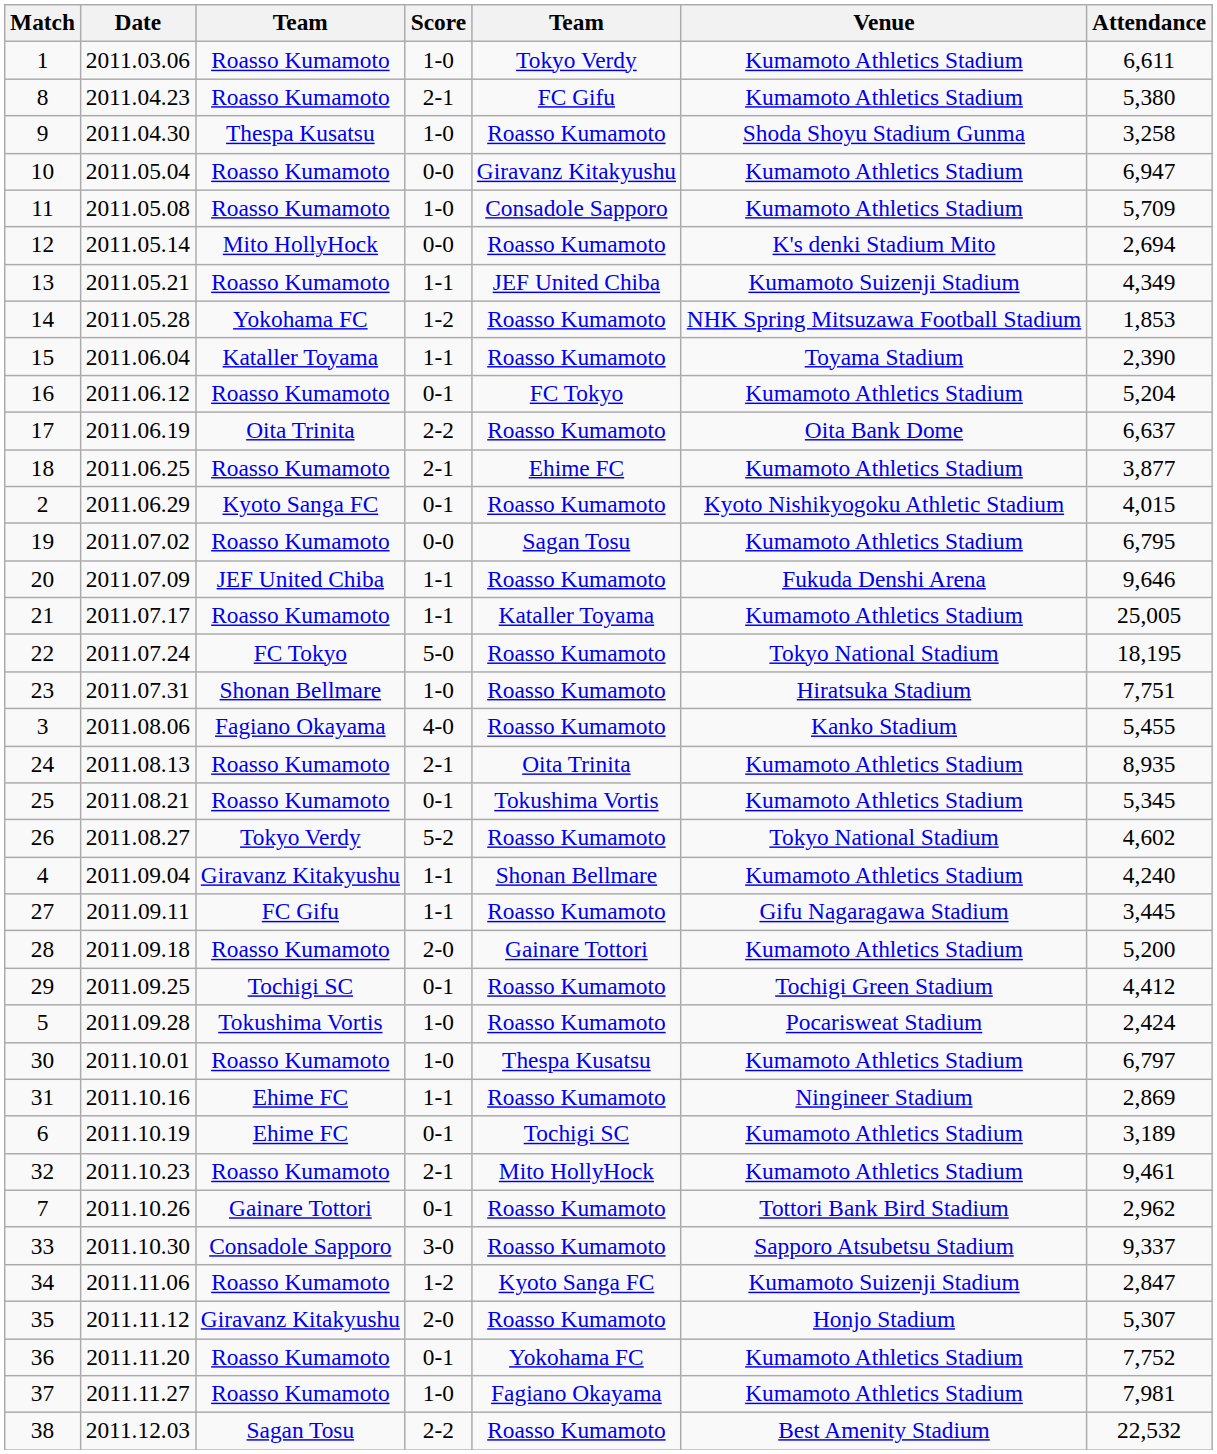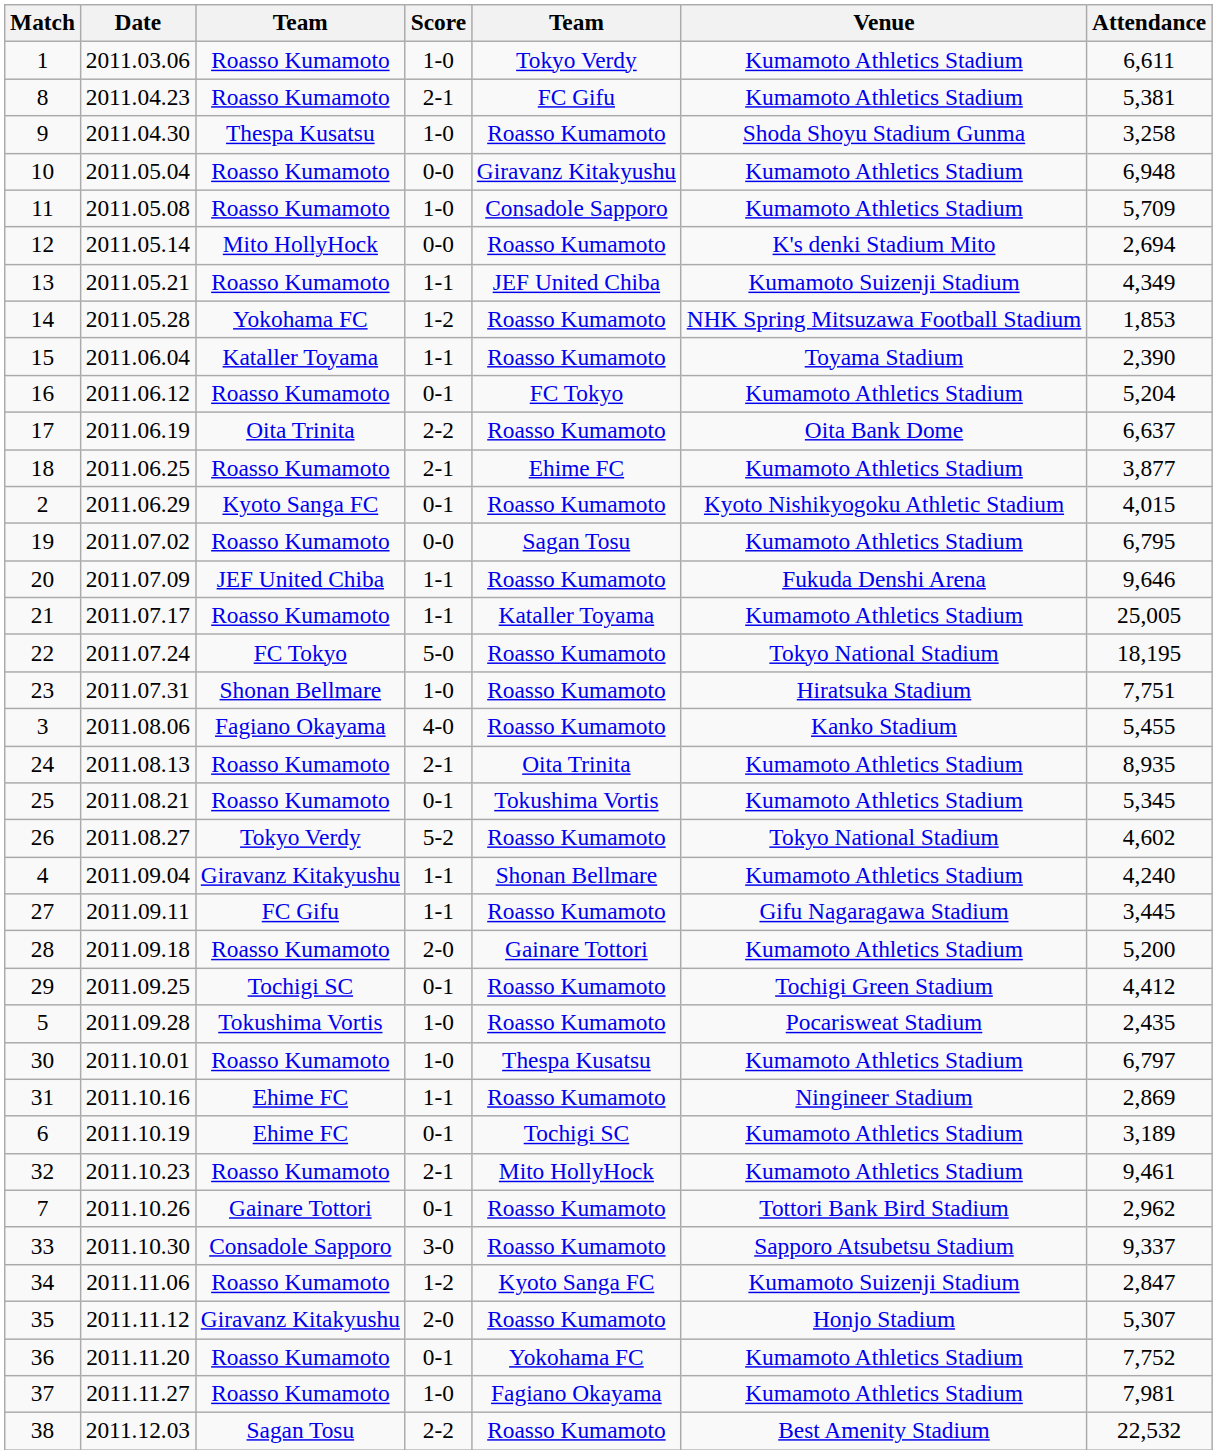8 | Attendance: 5,380 -> 5,381
10 | Attendance: 6,947 -> 6,948
5 | Attendance: 2,424 -> 2,435
